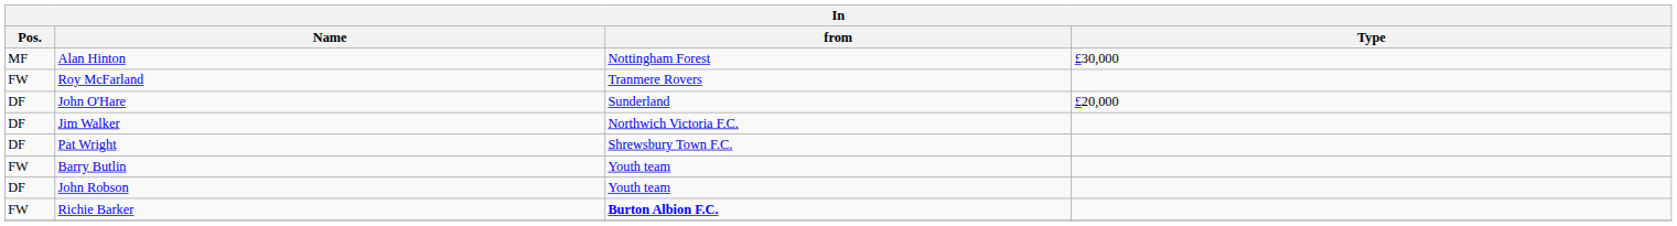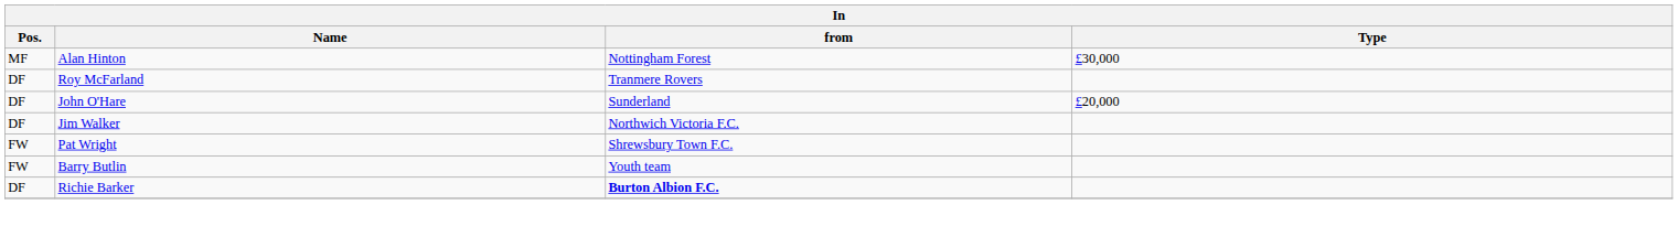Roy McFarland | Pos.: FW -> DF
Pat Wright | Pos.: DF -> FW
- row: DF | John Robson | Youth team
Richie Barker | Pos.: FW -> DF
